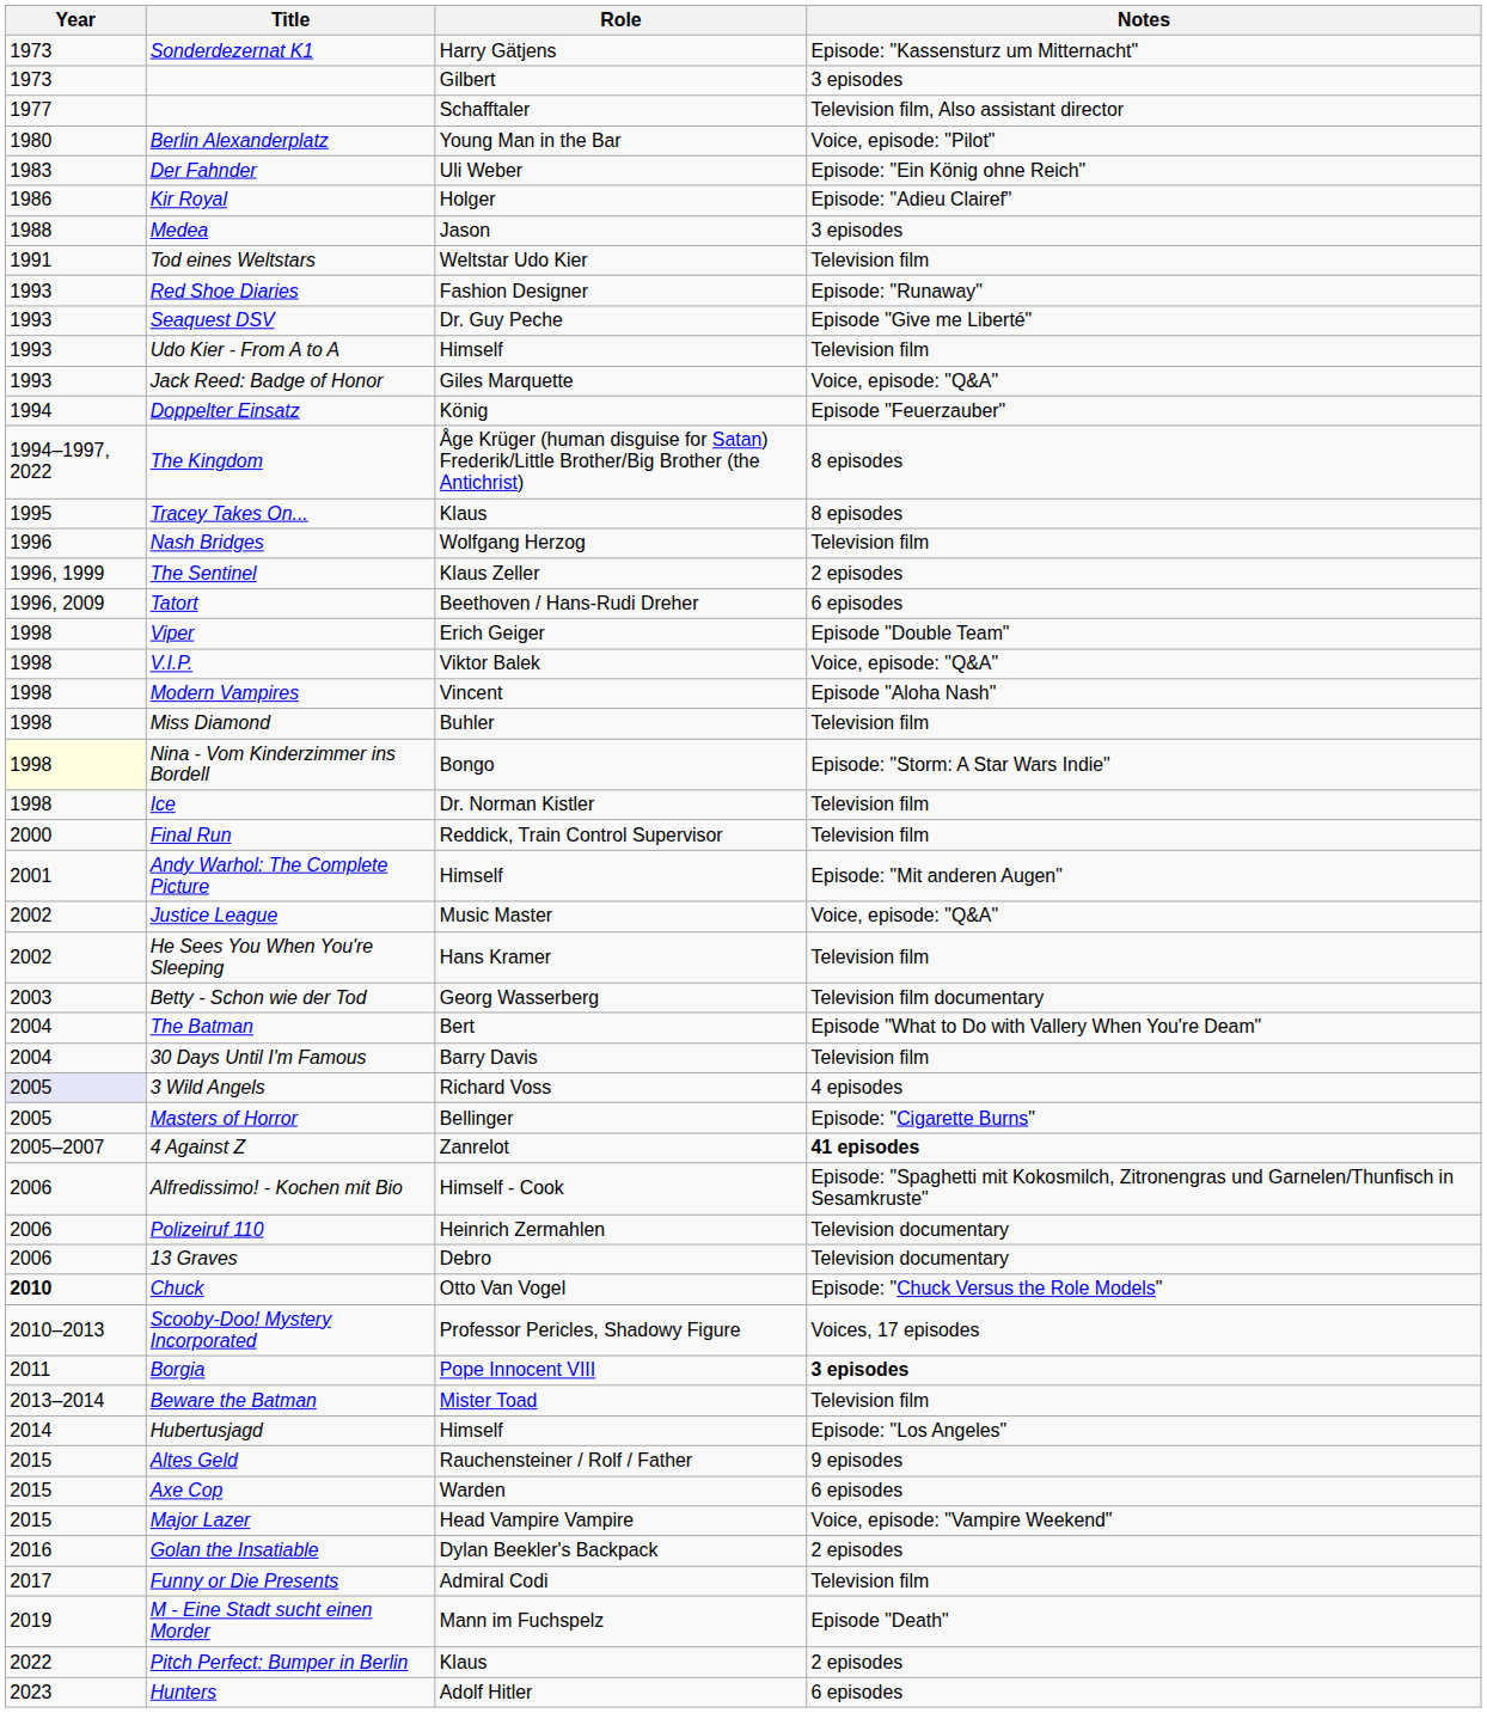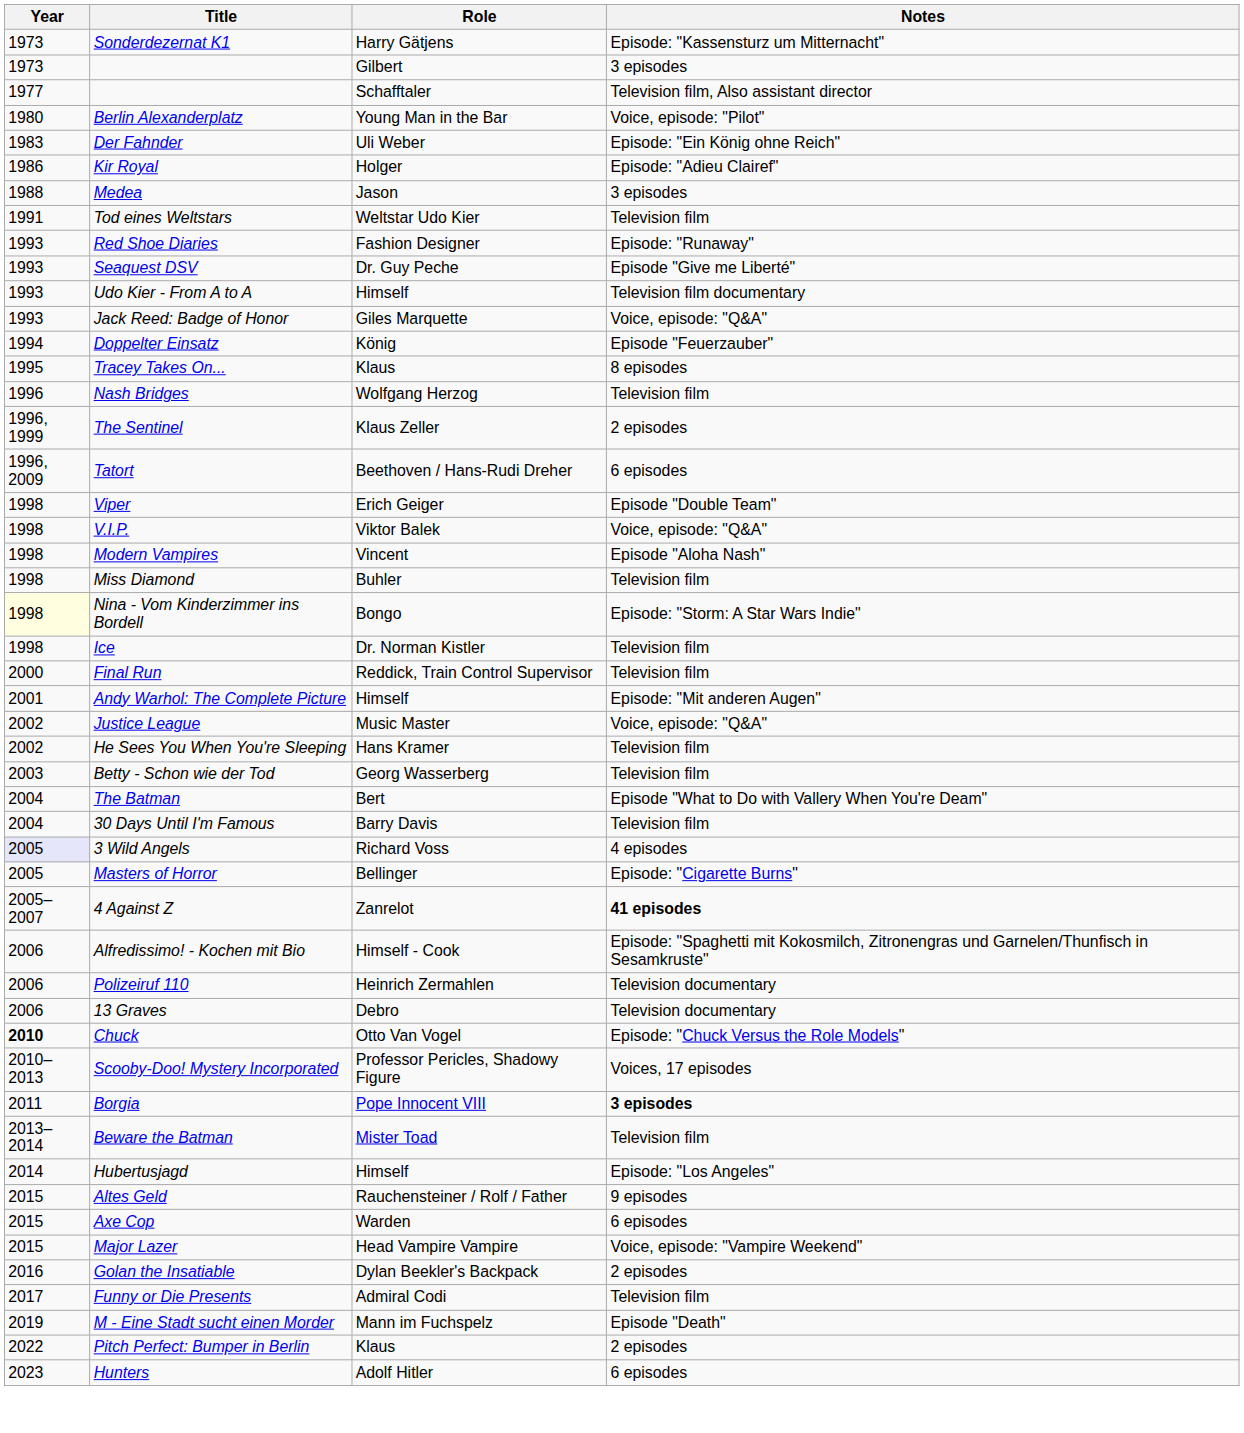Udo Kier - From A to A | Notes: Television film -> Television film documentary
- row: 1994–1997, 2022 | The Kingdom | Åge Krüger (human disguise for Satan) Frederik/Little Brother/Big Brother (the Antichrist) | 8 episodes
Betty - Schon wie der Tod | Notes: Television film documentary -> Television film
